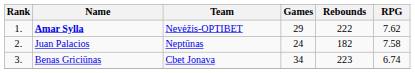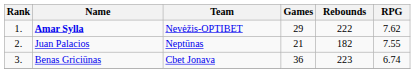Juan Palacios | Games: 24 -> 21
Juan Palacios | RPG: 7.58 -> 7.55
Benas Griciūnas | Games: 34 -> 36
